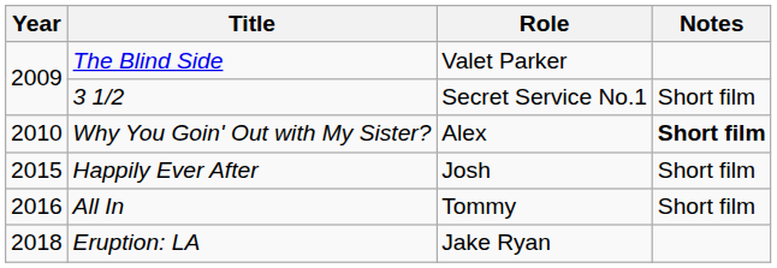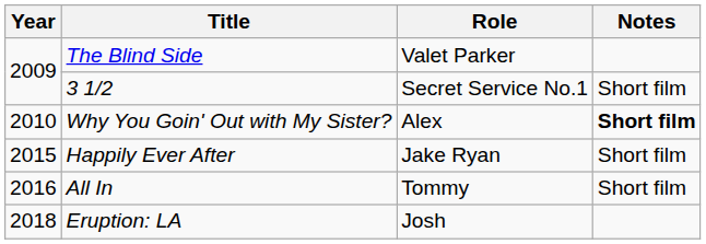Happily Ever After | Role: Josh -> Jake Ryan
Eruption: LA | Role: Jake Ryan -> Josh
